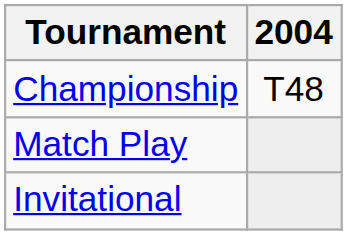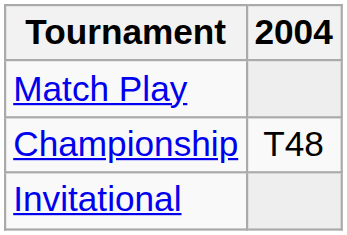rows swapped: Match Play <-> Championship
